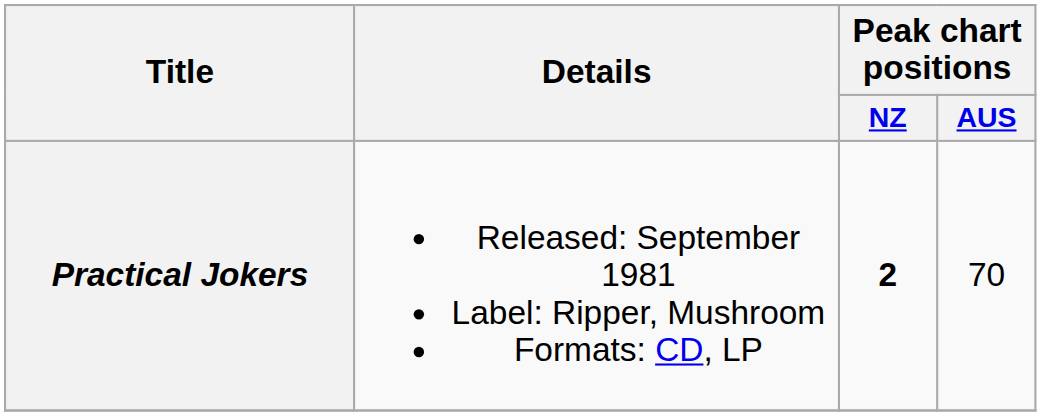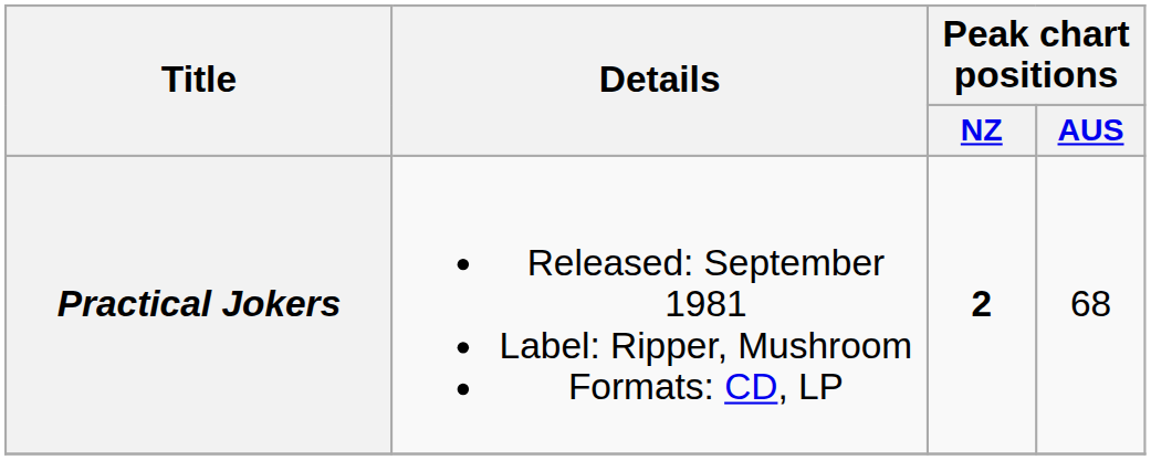Practical Jokers | Peak chart positions / AUS: 70 -> 68
